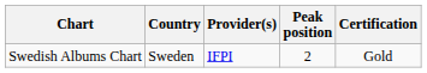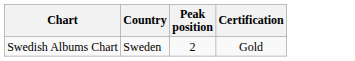- column: Provider(s) | IFPI
